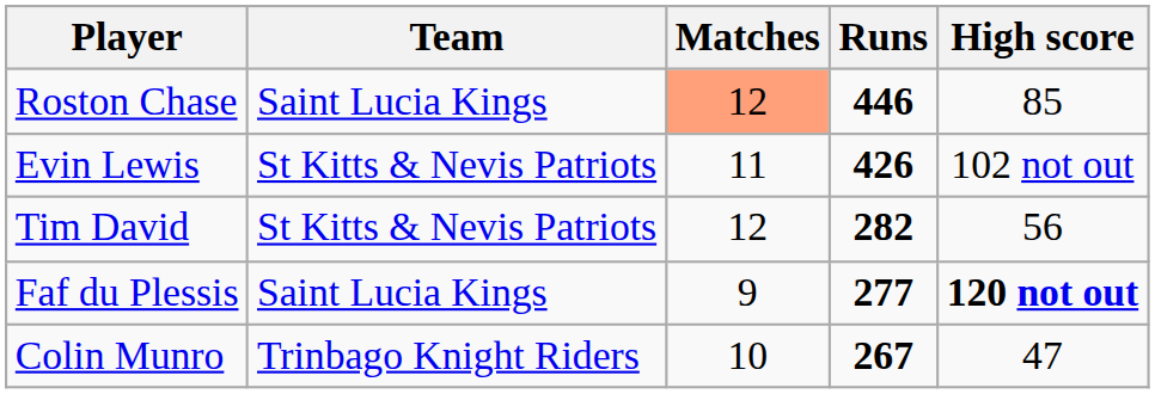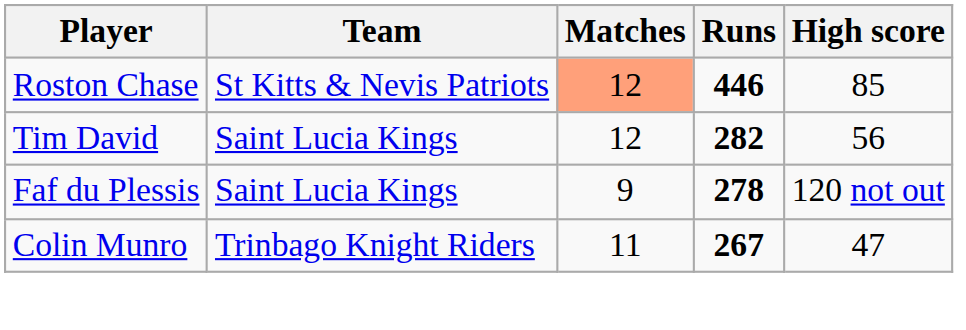Roston Chase | Team: Saint Lucia Kings -> St Kitts & Nevis Patriots
- row: Evin Lewis | St Kitts & Nevis Patriots | 11 | 426 | 102 not out
Tim David | Team: St Kitts & Nevis Patriots -> Saint Lucia Kings
Faf du Plessis | Runs: 277 -> 278
Faf du Plessis | High score: bold -> normal
Colin Munro | Matches: 10 -> 11
